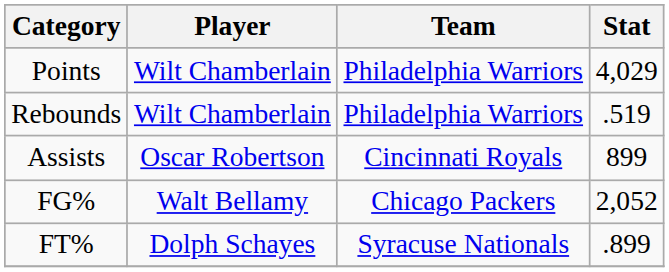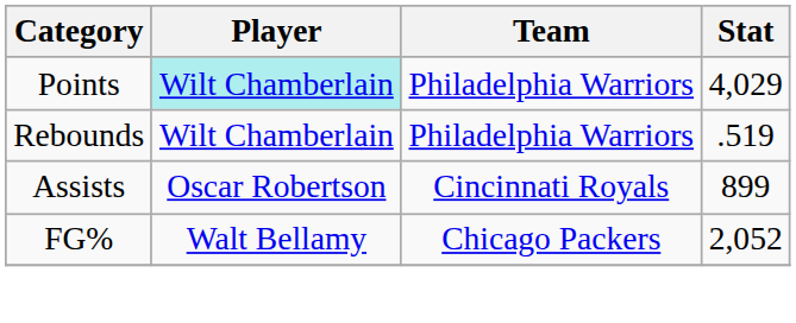Points | Player: no background -> paleturquoise background
- row: FT% | Dolph Schayes | Syracuse Nationals | .899
